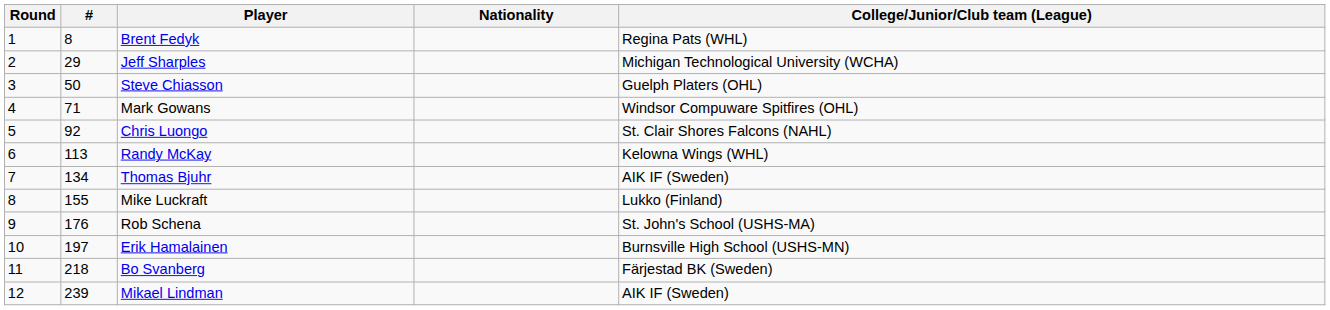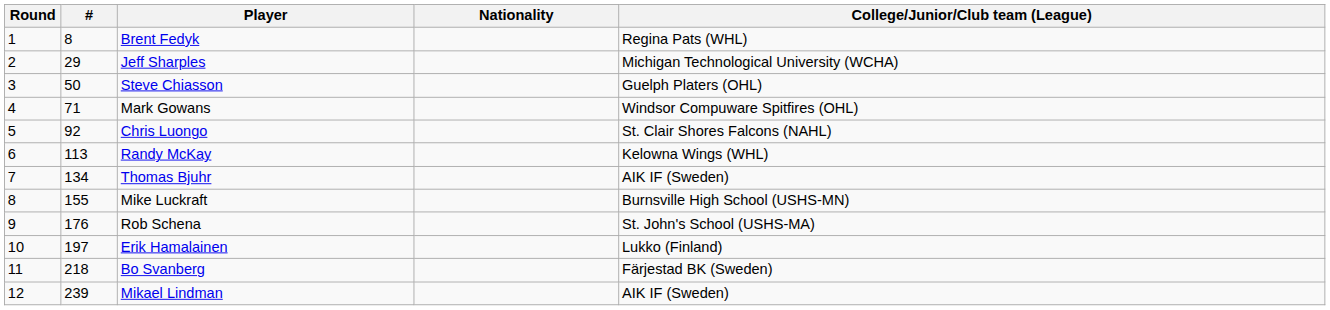Mike Luckraft | College/Junior/Club team (League): Lukko (Finland) -> Burnsville High School (USHS-MN)
Erik Hamalainen | College/Junior/Club team (League): Burnsville High School (USHS-MN) -> Lukko (Finland)
